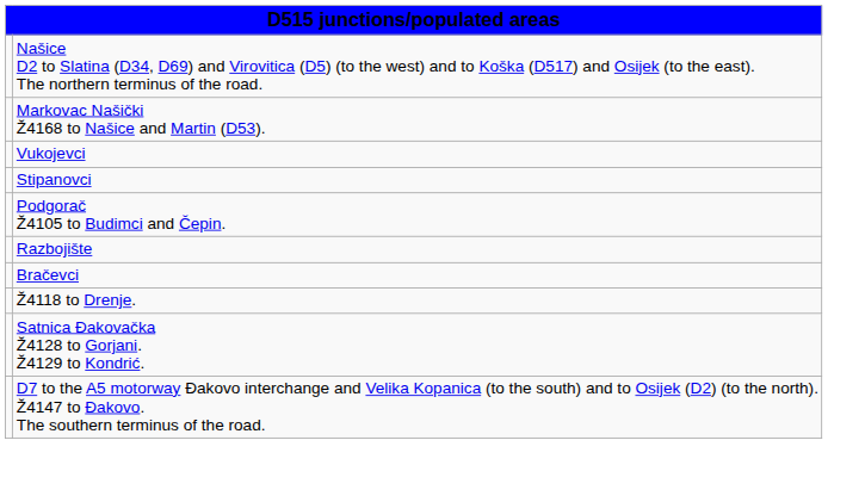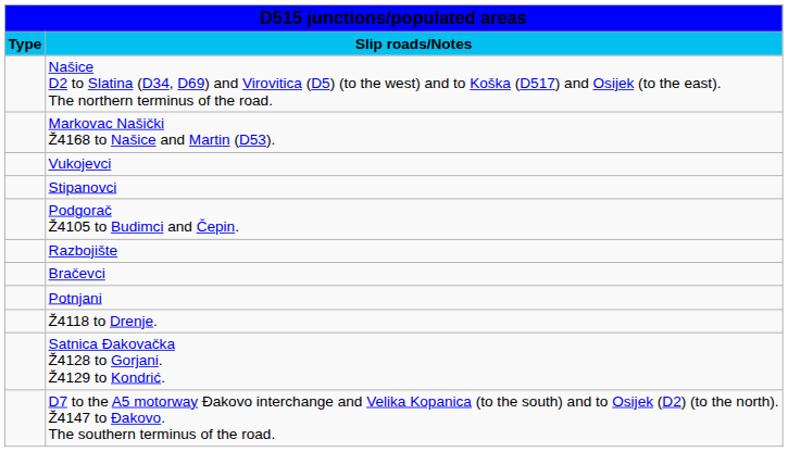+ row: Type | Slip roads/Notes
+ row: Potnjani
